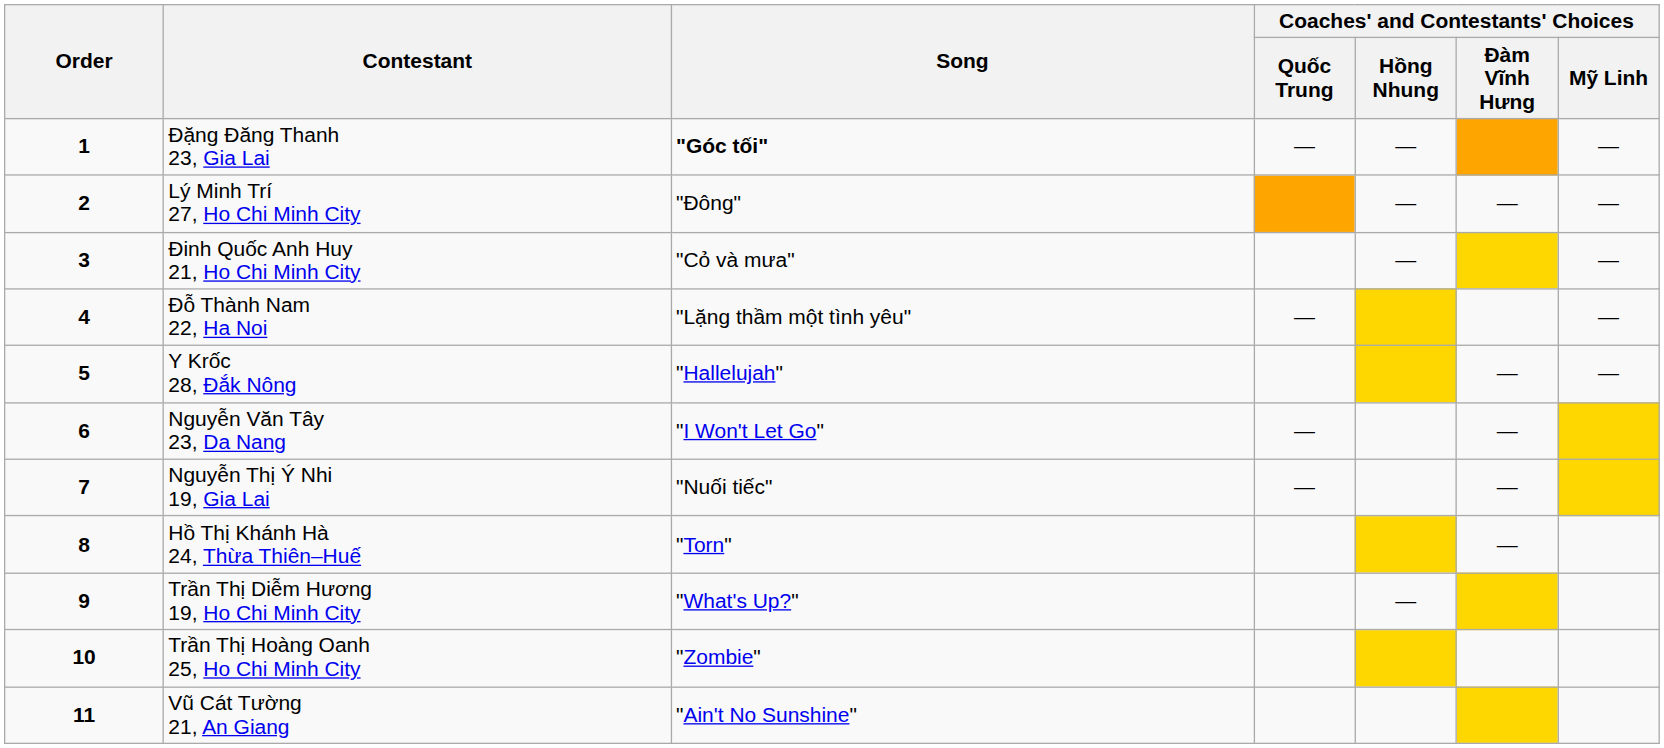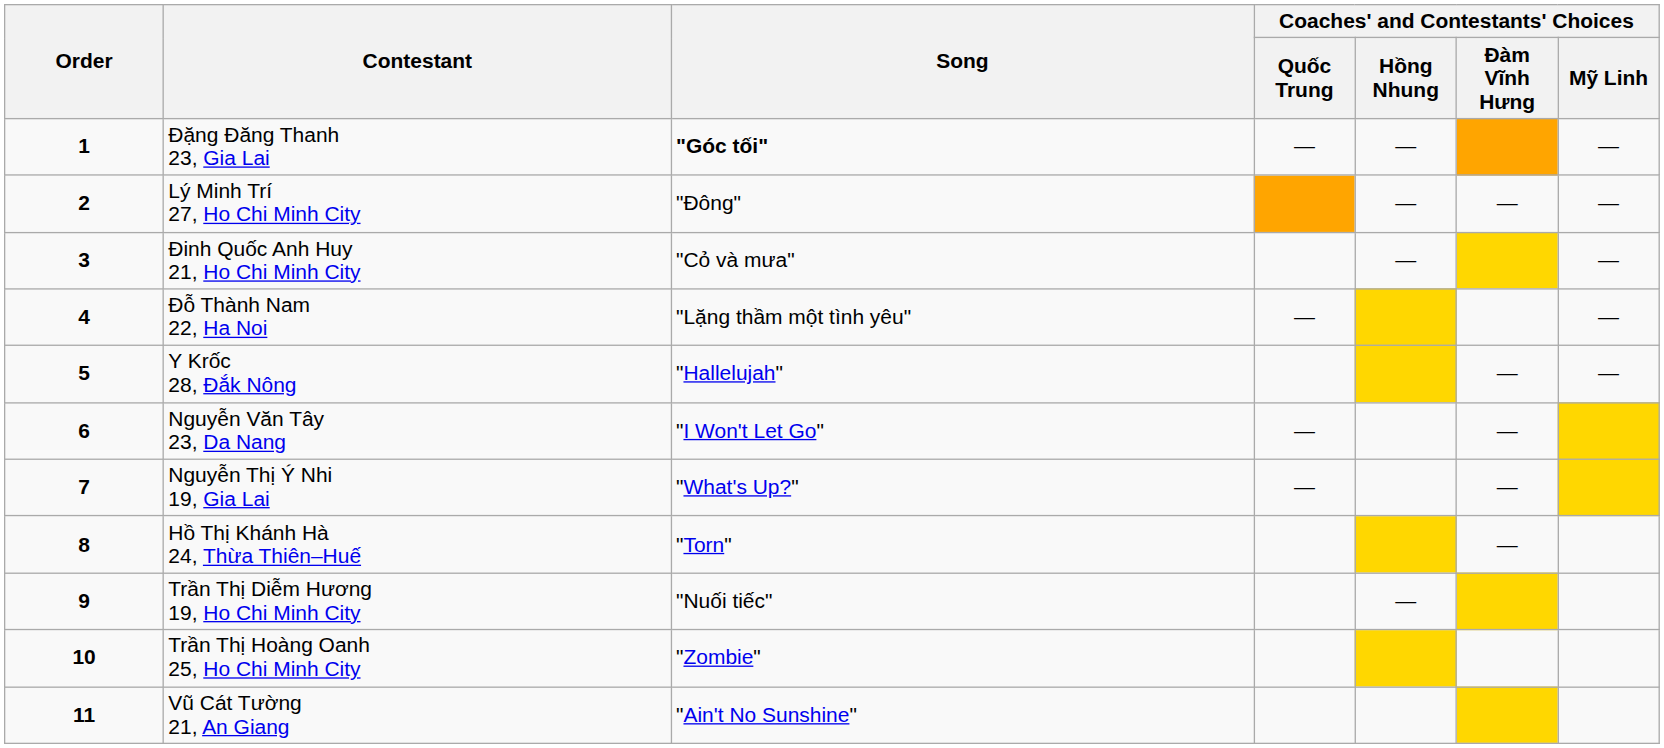Nguyễn Thị Ý Nhi 19, Gia Lai | Song: "Nuối tiếc" -> "What's Up?"
Trần Thị Diễm Hương 19, Ho Chi Minh City | Song: "What's Up?" -> "Nuối tiếc"
